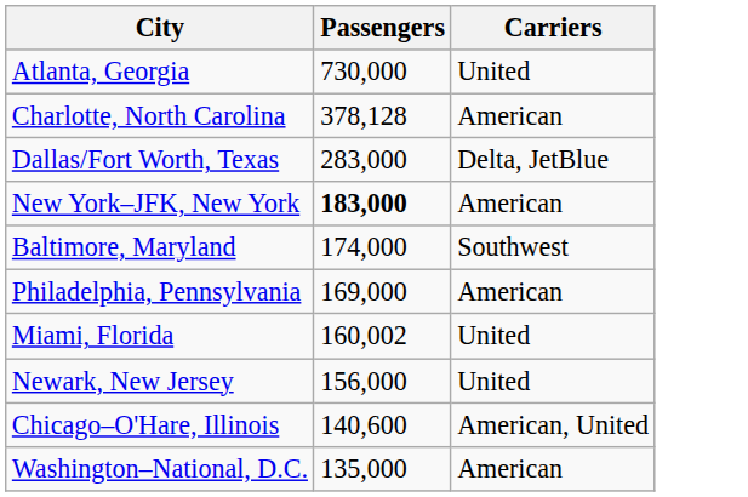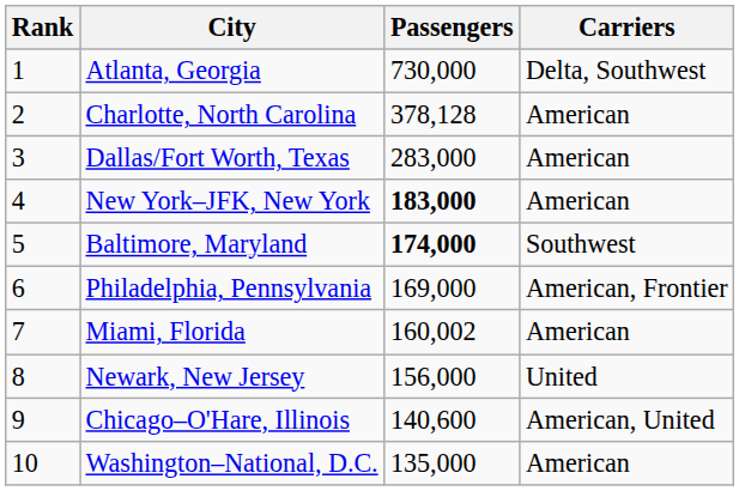+ column: Rank | 1 | 2 | 3 | 4 | 5 | 6 | 7 | 8 | 9 | 10
Atlanta, Georgia | Carriers: United -> Delta, Southwest
Dallas/Fort Worth, Texas | Carriers: Delta, JetBlue -> American
Baltimore, Maryland | Passengers: normal -> bold
Philadelphia, Pennsylvania | Carriers: American -> American, Frontier
Miami, Florida | Carriers: United -> American
